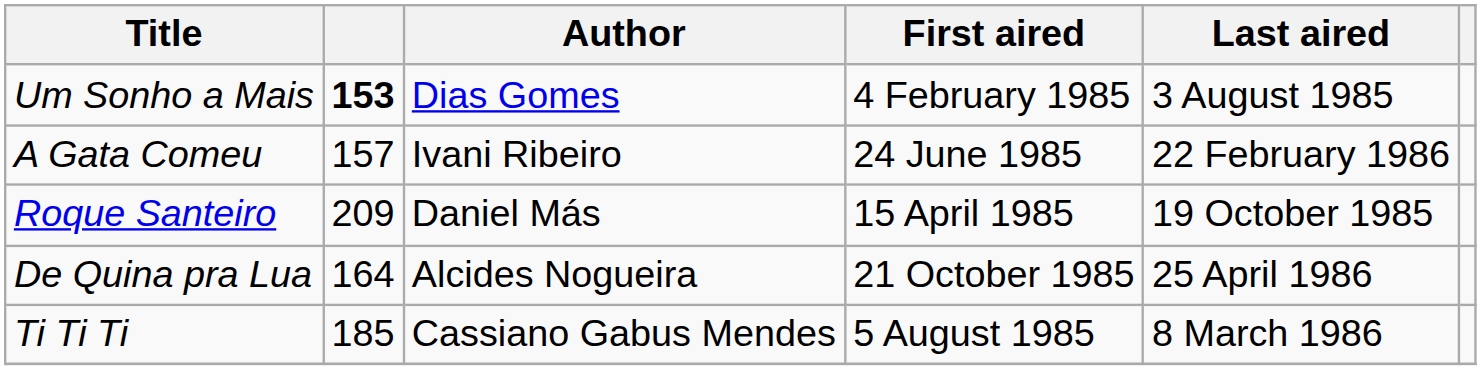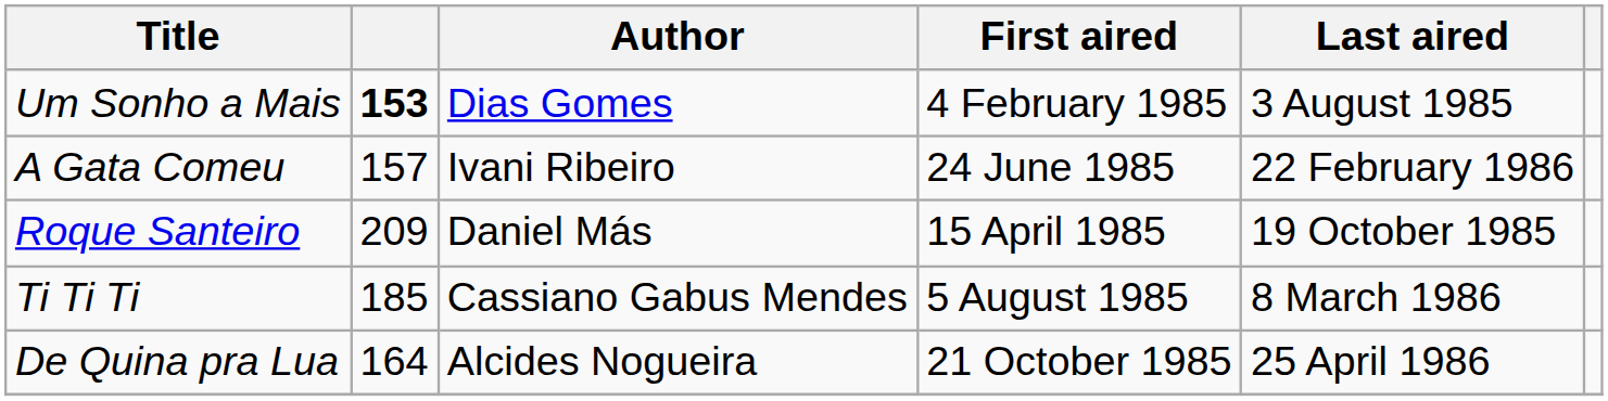rows swapped: Ti Ti Ti <-> De Quina pra Lua
